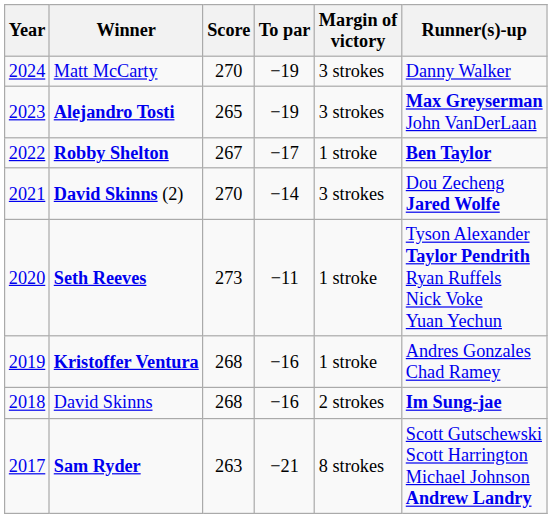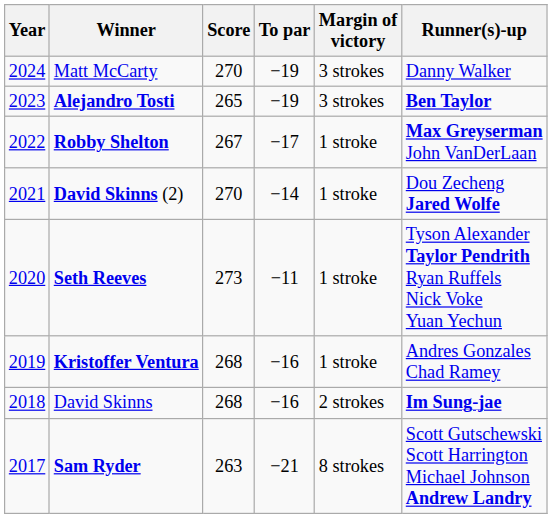Alejandro Tosti | Runner(s)-up: Max Greyserman John VanDerLaan -> Ben Taylor
Robby Shelton | Runner(s)-up: Ben Taylor -> Max Greyserman John VanDerLaan
David Skinns (2) | Margin of victory: 3 strokes -> 1 stroke
